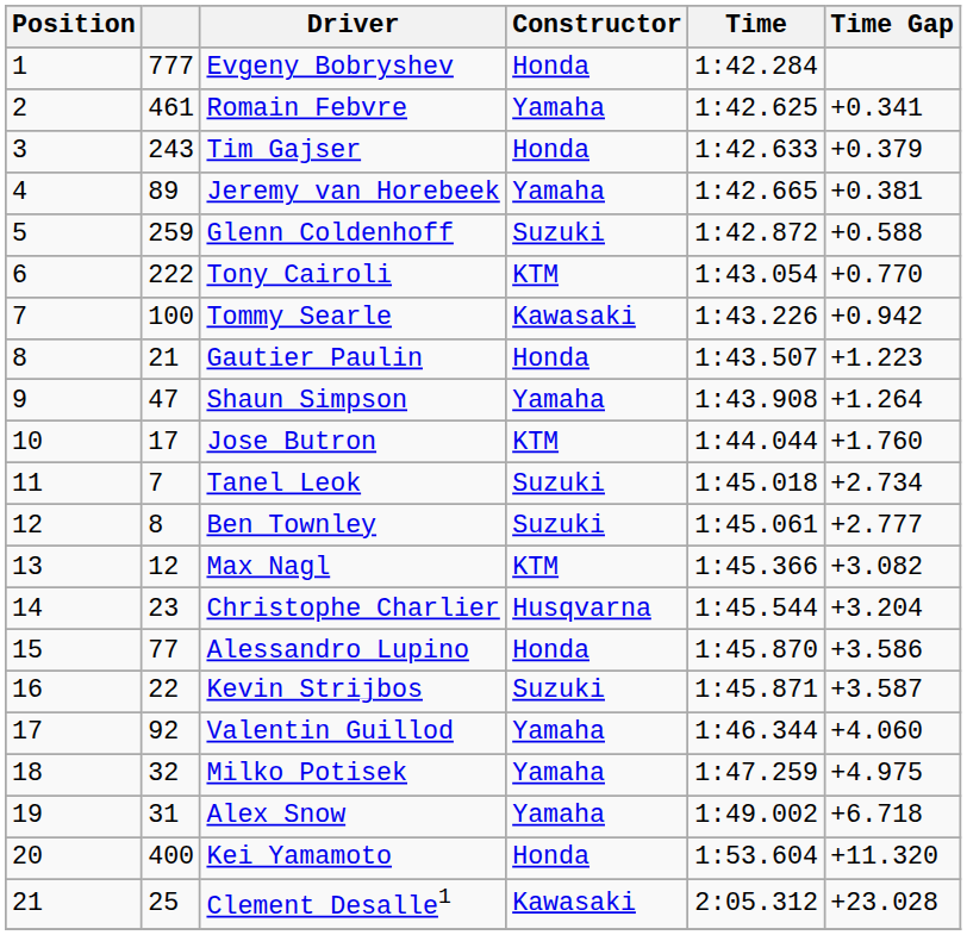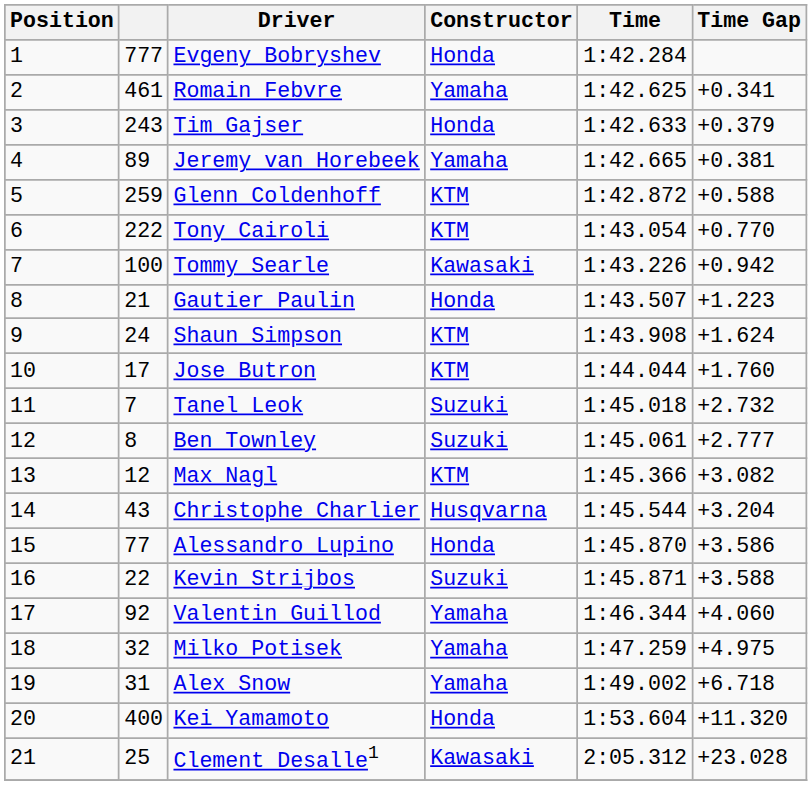Glenn Coldenhoff | Constructor: Suzuki -> KTM
Shaun Simpson | column 2: 47 -> 24
Shaun Simpson | Constructor: Yamaha -> KTM
Shaun Simpson | Time Gap: +1.264 -> +1.624
Tanel Leok | Time Gap: +2.734 -> +2.732
Christophe Charlier | column 2: 23 -> 43
Kevin Strijbos | Time Gap: +3.587 -> +3.588
